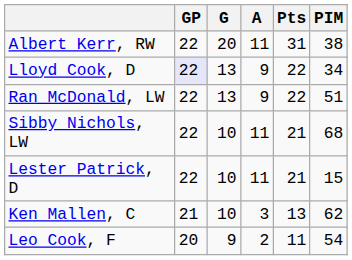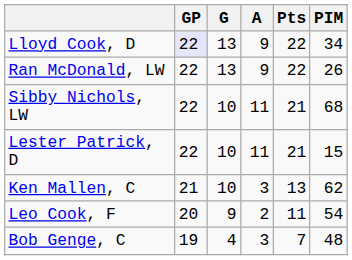- row: Albert Kerr, RW | 22 | 20 | 11 | 31 | 38
Ran McDonald, LW | PIM: 51 -> 26
+ row: Bob Genge, C | 19 | 4 | 3 | 7 | 48
